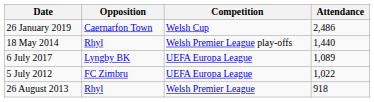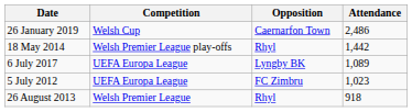columns swapped: Competition <-> Opposition
18 May 2014 | Attendance: 1,440 -> 1,442
5 July 2012 | Attendance: 1,022 -> 1,023
